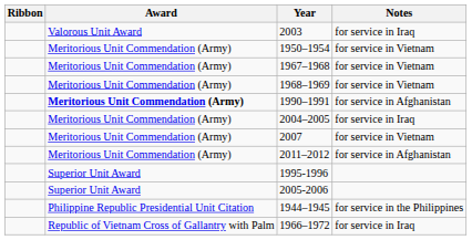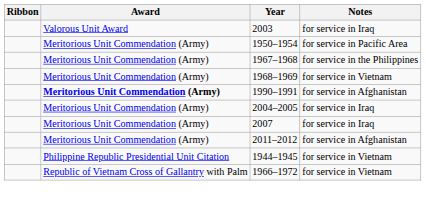1950–1954 | Notes: for service in Vietnam -> for service in Pacific Area
1967–1968 | Notes: for service in Vietnam -> for service in the Philippines
2007 | Notes: for service in Vietnam -> for service in Iraq
- row: Superior Unit Award | 1995-1996
- row: Superior Unit Award | 2005-2006
1944–1945 | Notes: for service in the Philippines -> for service in Vietnam
1966–1972 | Notes: for service in Iraq -> for service in Vietnam
